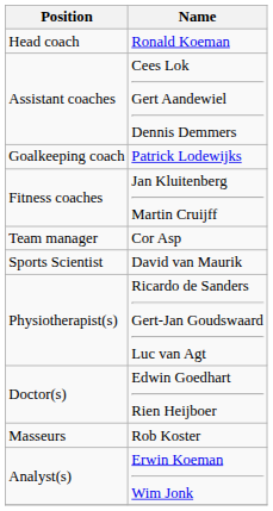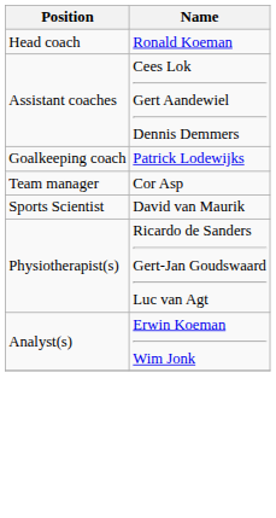- row: Fitness coaches | Jan Kluitenberg Martin Cruijff
- row: Doctor(s) | Edwin Goedhart Rien Heijboer
- row: Masseurs | Rob Koster
